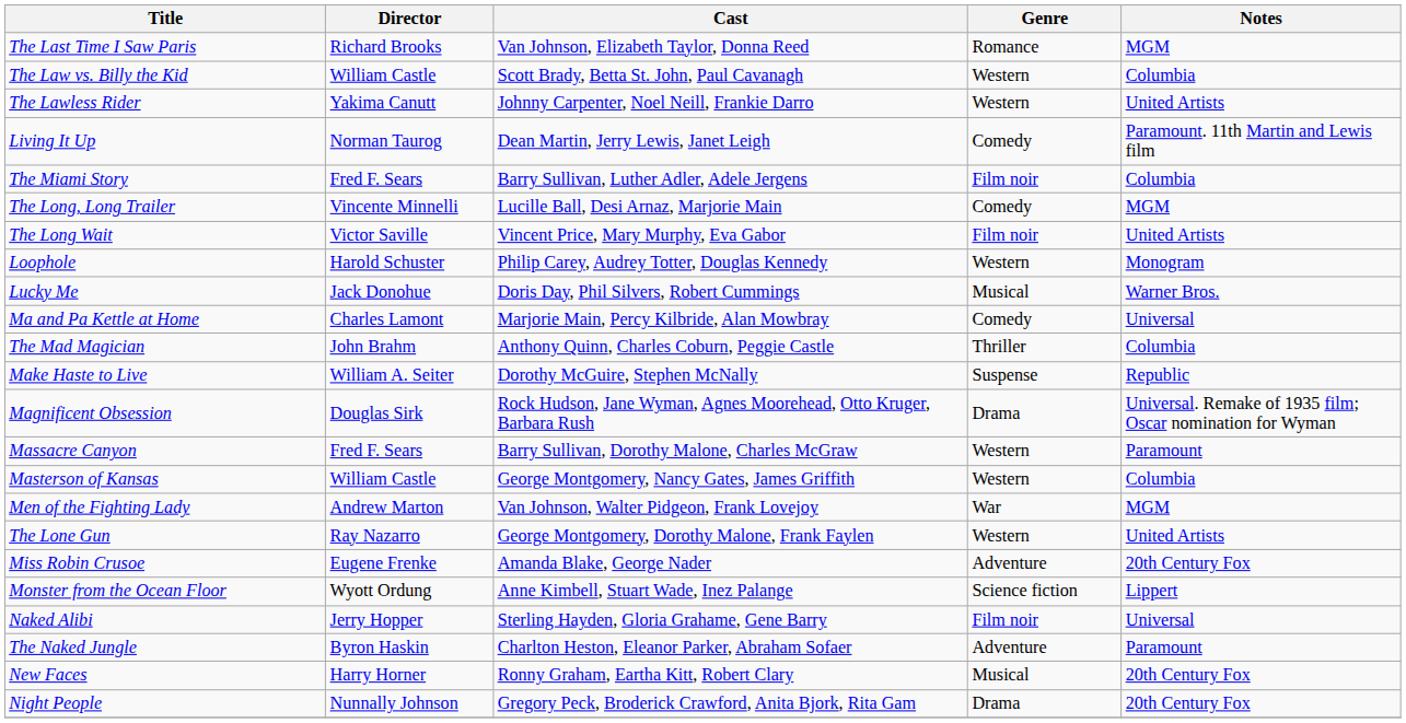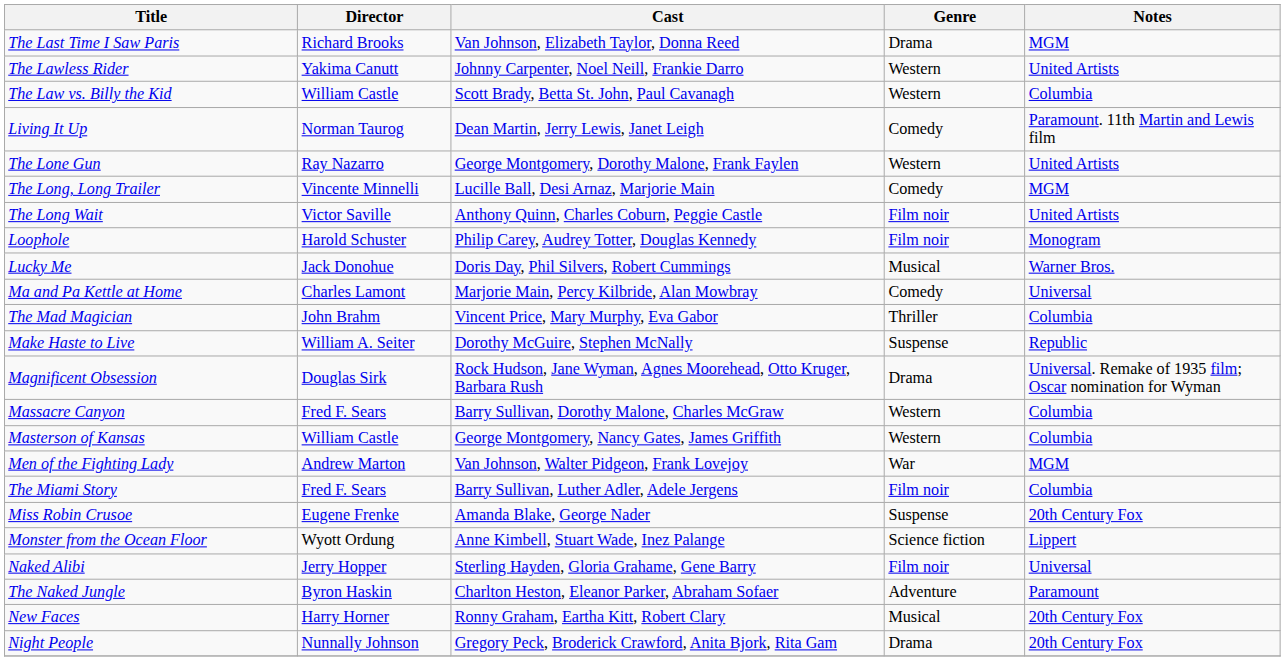The Last Time I Saw Paris | Genre: Romance -> Drama
rows swapped: The Law vs. Billy the Kid <-> The Lawless Rider
rows swapped: The Lone Gun <-> The Miami Story
The Long Wait | Cast: Vincent Price, Mary Murphy, Eva Gabor -> Anthony Quinn, Charles Coburn, Peggie Castle
Loophole | Genre: Western -> Film noir
The Mad Magician | Cast: Anthony Quinn, Charles Coburn, Peggie Castle -> Vincent Price, Mary Murphy, Eva Gabor
Massacre Canyon | Notes: Paramount -> Columbia
Miss Robin Crusoe | Genre: Adventure -> Suspense
